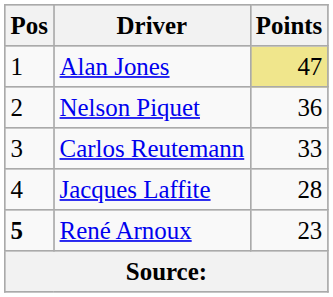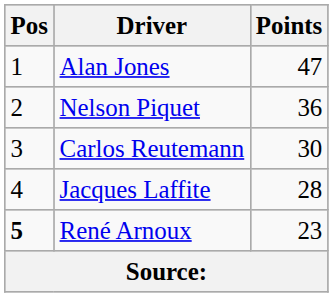Alan Jones | Points: khaki background -> no background
Carlos Reutemann | Points: 33 -> 30
